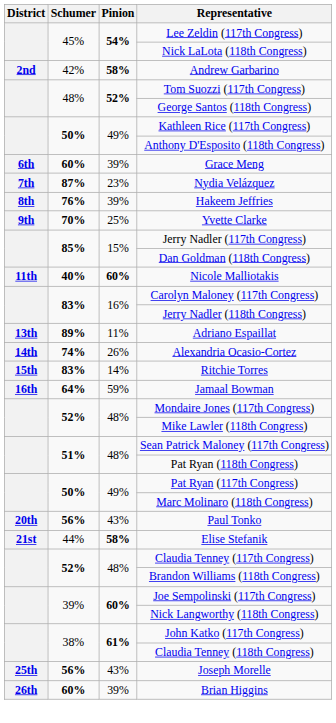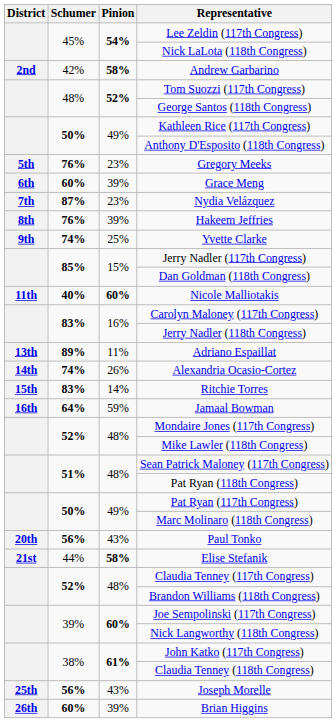+ row: 5th | 76% | 23% | Gregory Meeks
Yvette Clarke | Schumer: 70% -> 74%
